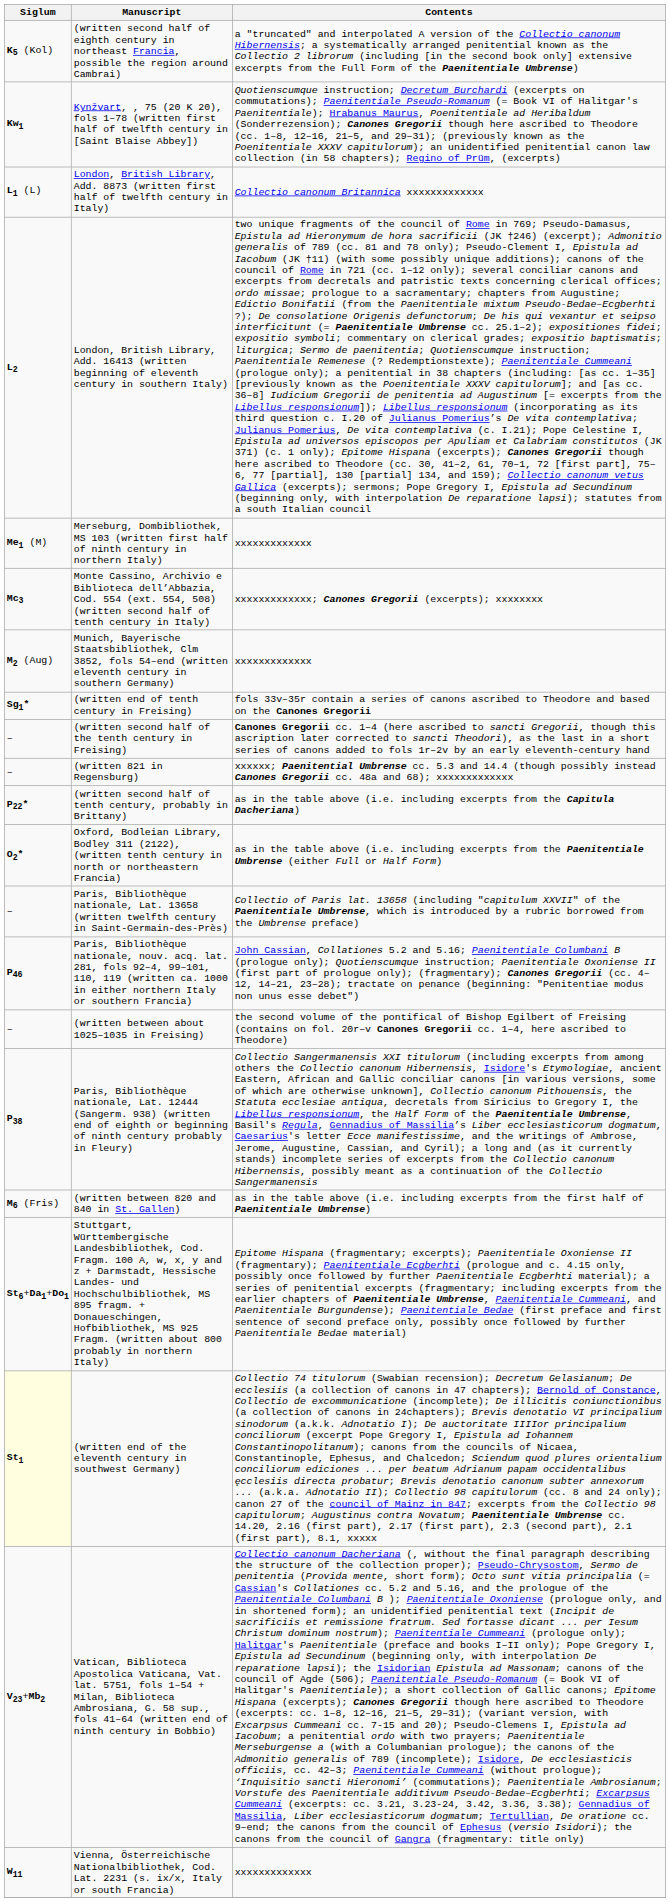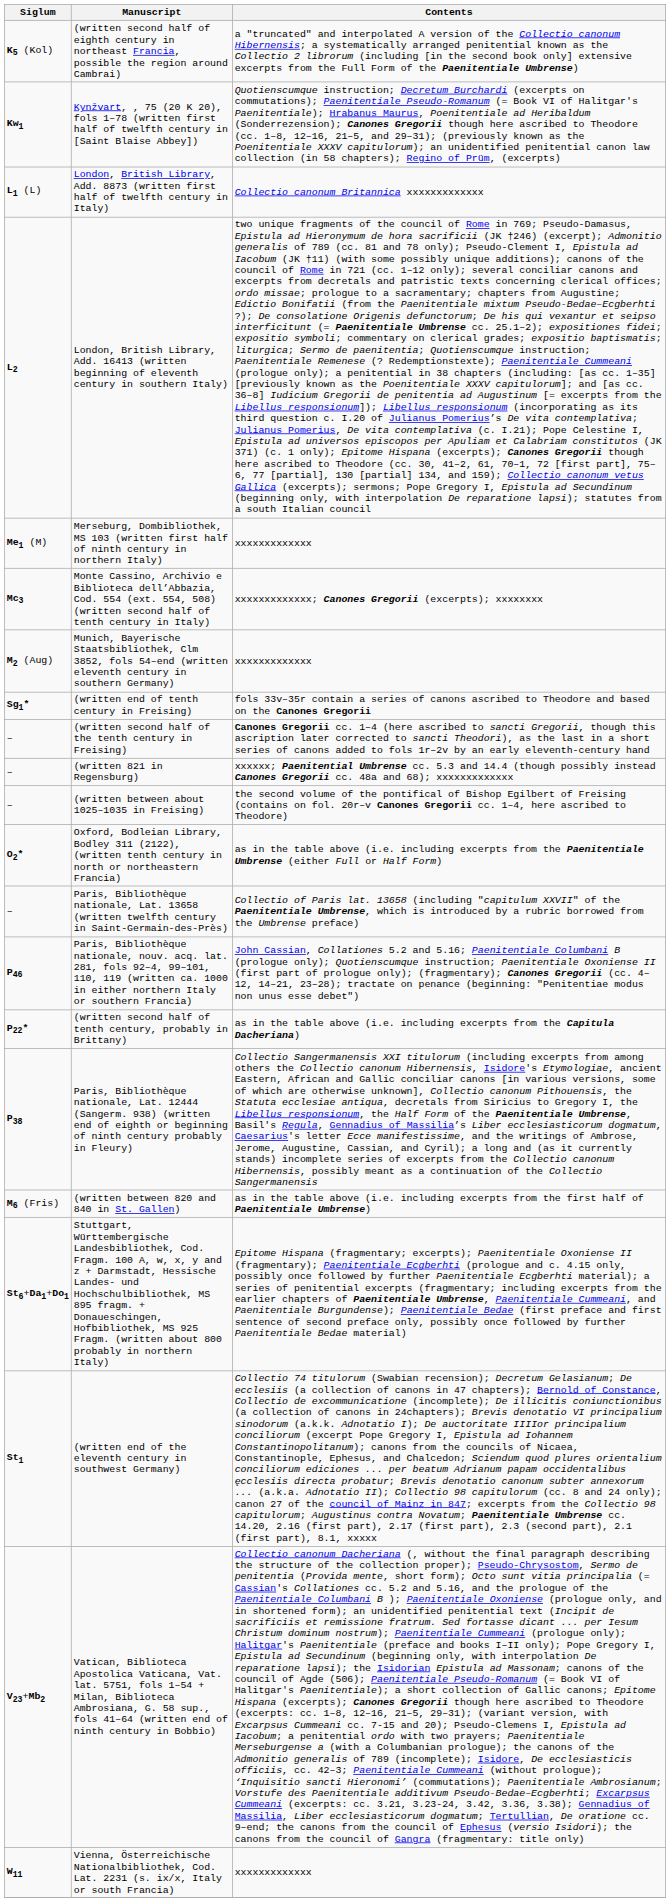rows swapped: (written between about 1025–1035 in Freising) <-> (written second half of tenth century, probably in Brittany)
(written end of the eleventh century in southwest Germany) | Siglum: lightyellow background -> no background
